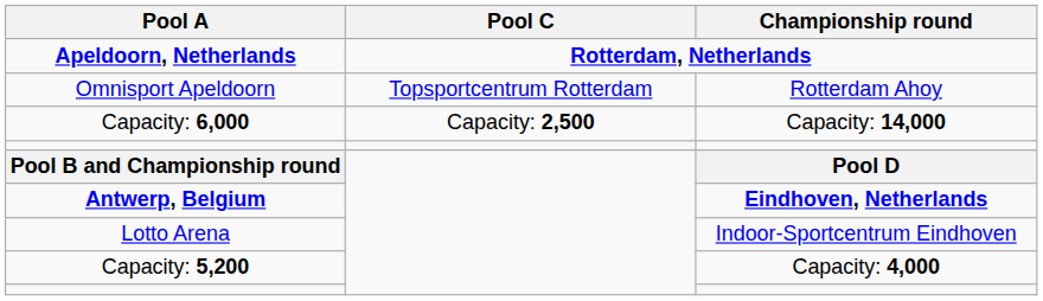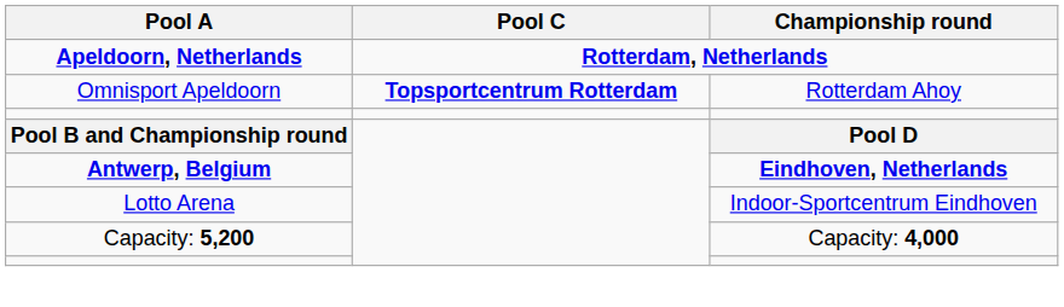Omnisport Apeldoorn | Pool C: normal -> bold
- row: Capacity: 6,000 | Capacity: 2,500 | Capacity: 14,000
